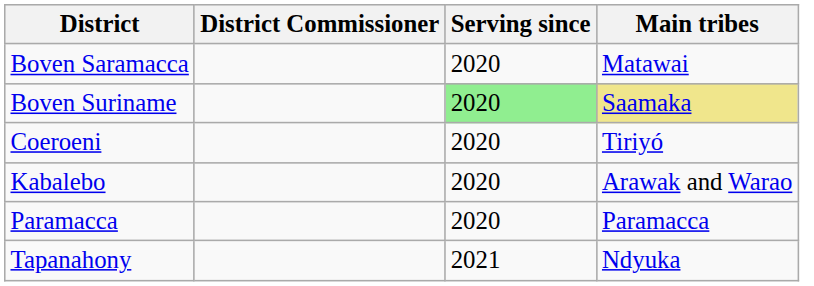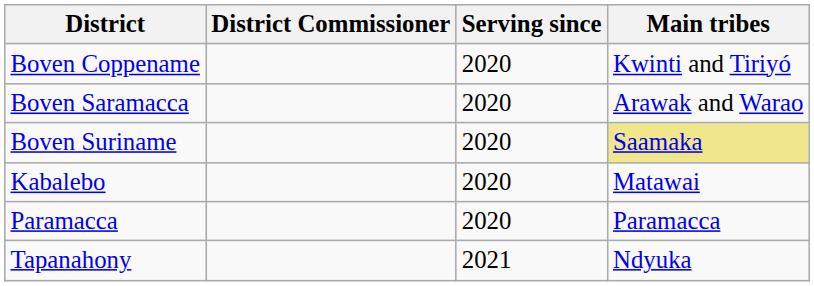+ row: Boven Coppename | 2020 | Kwinti and Tiriyó
Boven Saramacca | Main tribes: Matawai -> Arawak and Warao
Boven Suriname | Serving since: lightgreen background -> no background
- row: Coeroeni | 2020 | Tiriyó
Kabalebo | Main tribes: Arawak and Warao -> Matawai
